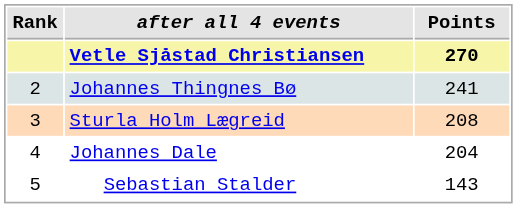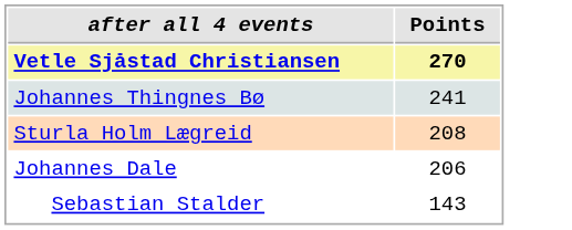- column: Rank | 2 | 3 | 4 | 5
Johannes Dale | Points: 204 -> 206
